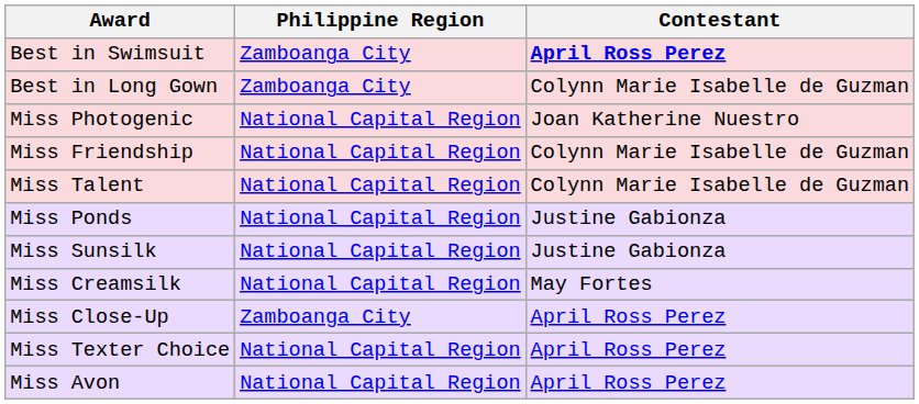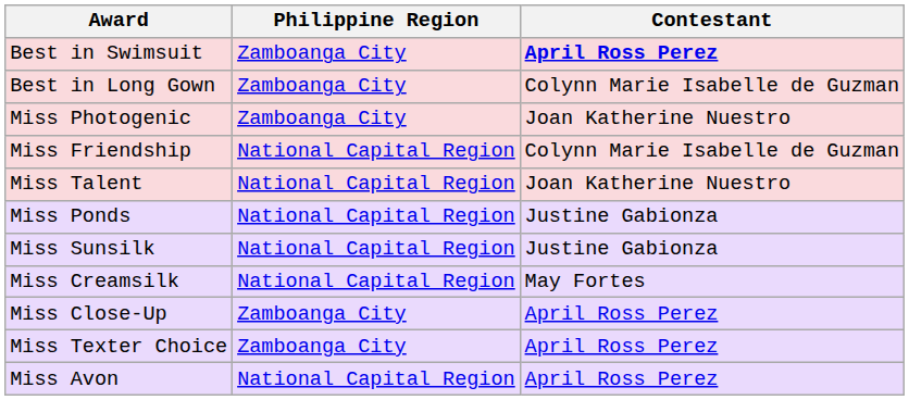Miss Photogenic | Philippine Region: National Capital Region -> Zamboanga City
Miss Talent | Contestant: Colynn Marie Isabelle de Guzman -> Joan Katherine Nuestro
Miss Texter Choice | Philippine Region: National Capital Region -> Zamboanga City
